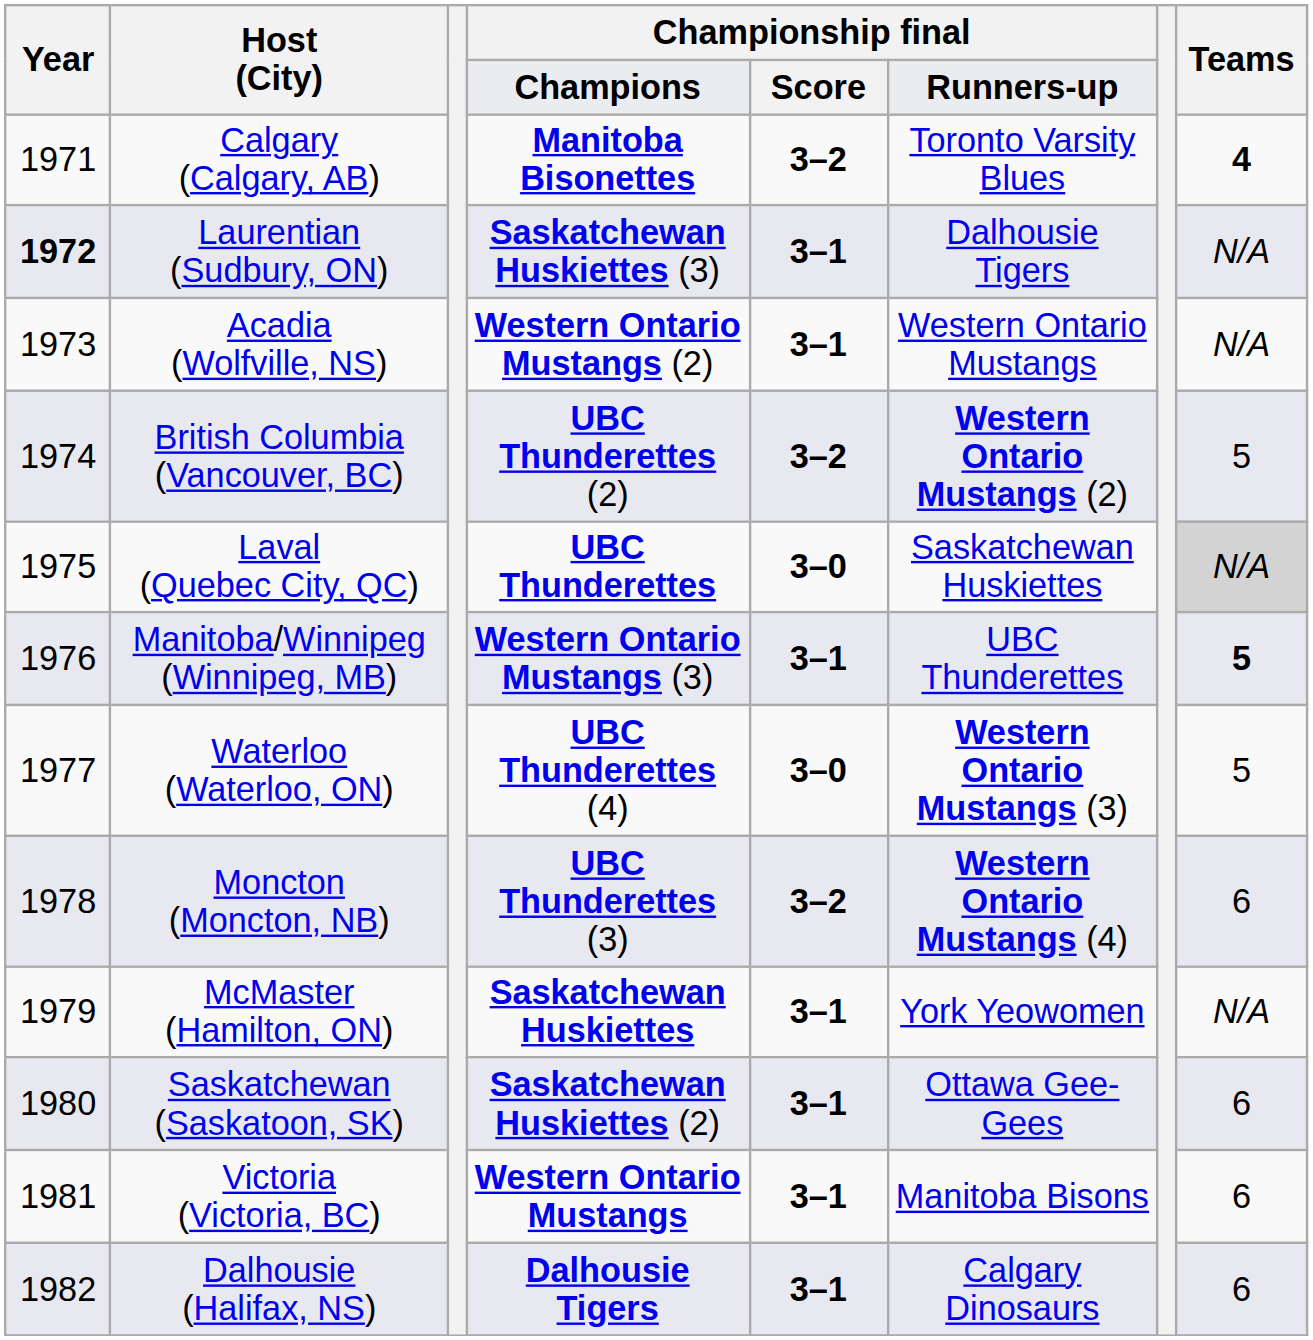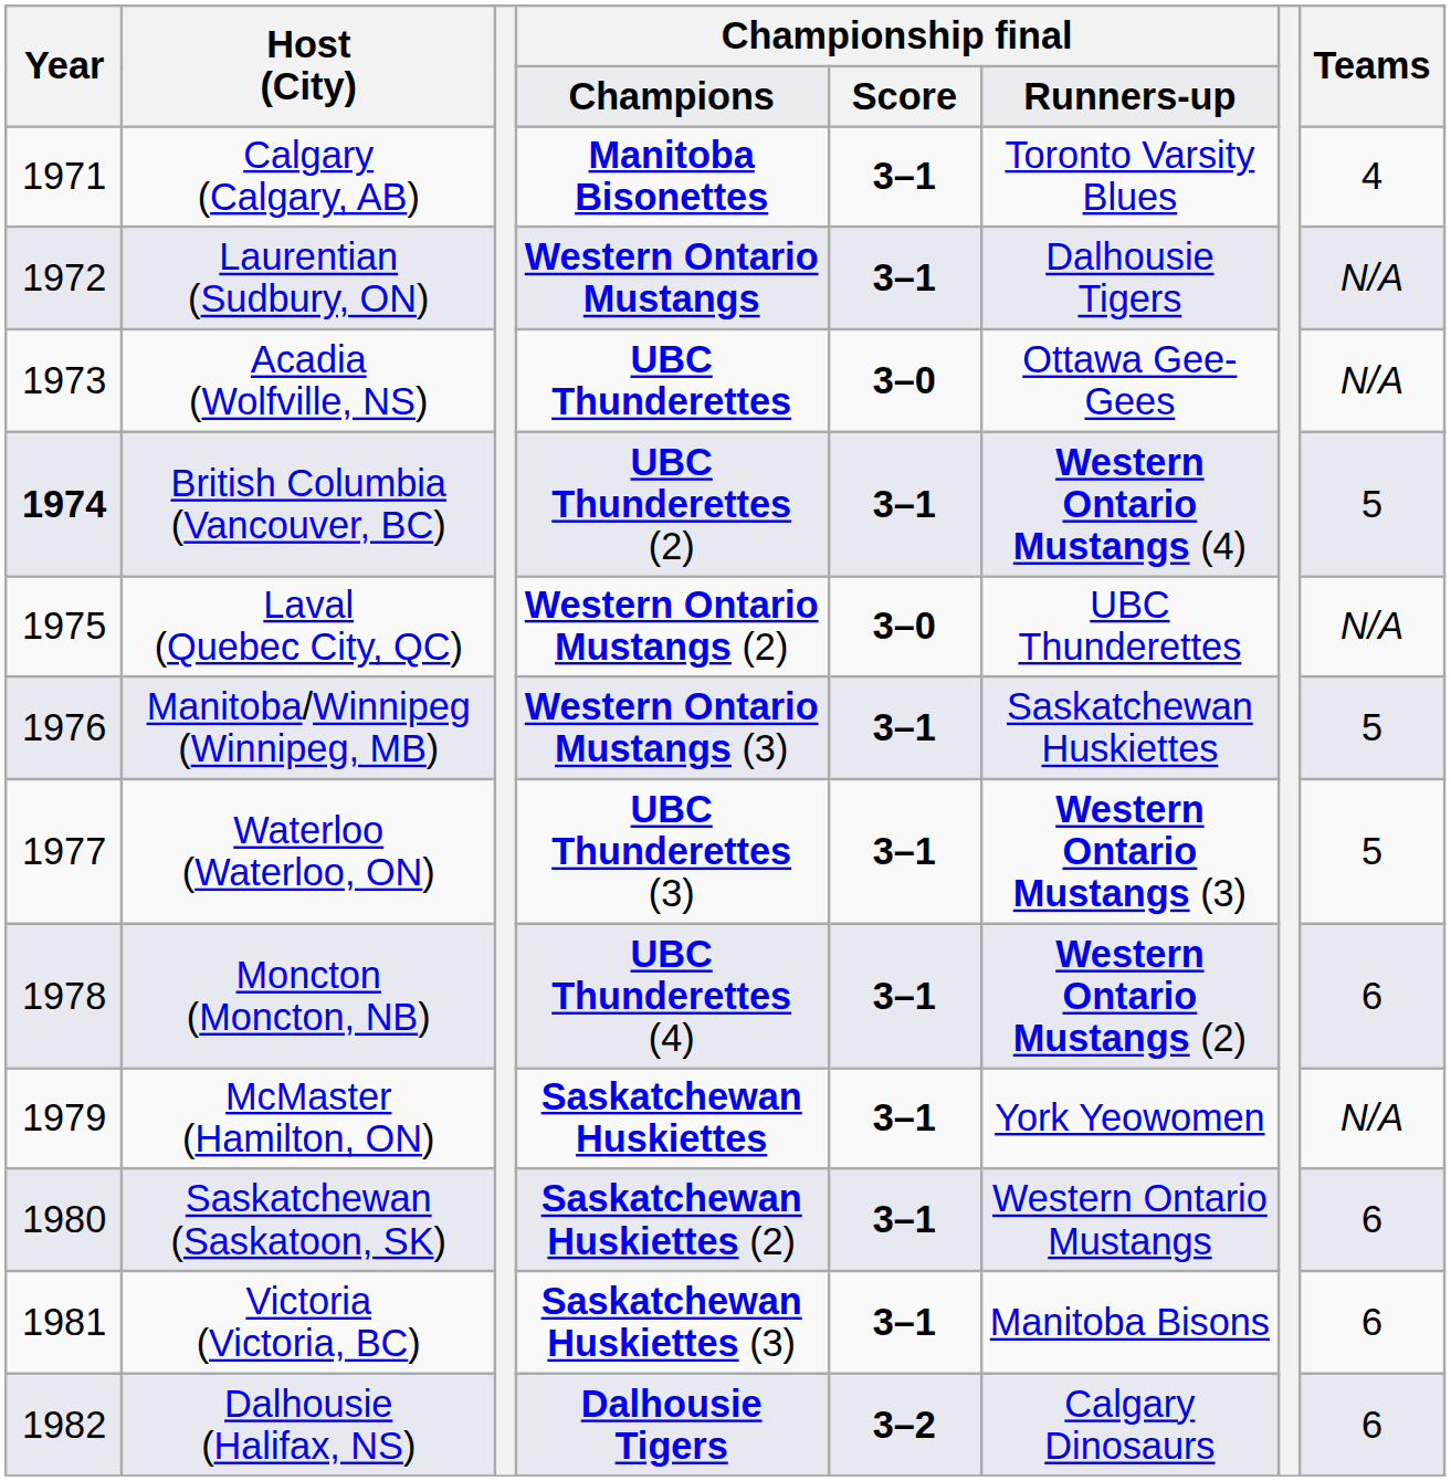Calgary (Calgary, AB) | Championship final / Score: 3–2 -> 3–1
Calgary (Calgary, AB) | Teams: bold -> normal
Laurentian (Sudbury, ON) | Year: bold -> normal
Laurentian (Sudbury, ON) | Championship final / Champions: Saskatchewan Huskiettes (3) -> Western Ontario Mustangs
Acadia (Wolfville, NS) | Championship final / Champions: Western Ontario Mustangs (2) -> UBC Thunderettes
Acadia (Wolfville, NS) | Championship final / Score: 3–1 -> 3–0
Acadia (Wolfville, NS) | Championship final / Runners-up: Western Ontario Mustangs -> Ottawa Gee-Gees
British Columbia (Vancouver, BC) | Year: normal -> bold
British Columbia (Vancouver, BC) | Championship final / Score: 3–2 -> 3–1
British Columbia (Vancouver, BC) | Championship final / Runners-up: Western Ontario Mustangs (2) -> Western Ontario Mustangs (4)
Laval (Quebec City, QC) | Championship final / Champions: UBC Thunderettes -> Western Ontario Mustangs (2)
Laval (Quebec City, QC) | Championship final / Runners-up: Saskatchewan Huskiettes -> UBC Thunderettes
Laval (Quebec City, QC) | Teams: lightgrey background -> no background
Manitoba/Winnipeg (Winnipeg, MB) | Championship final / Runners-up: UBC Thunderettes -> Saskatchewan Huskiettes
Manitoba/Winnipeg (Winnipeg, MB) | Teams: bold -> normal
Waterloo (Waterloo, ON) | Championship final / Champions: UBC Thunderettes (4) -> UBC Thunderettes (3)
Waterloo (Waterloo, ON) | Championship final / Score: 3–0 -> 3–1
Moncton (Moncton, NB) | Championship final / Champions: UBC Thunderettes (3) -> UBC Thunderettes (4)
Moncton (Moncton, NB) | Championship final / Score: 3–2 -> 3–1
Moncton (Moncton, NB) | Championship final / Runners-up: Western Ontario Mustangs (4) -> Western Ontario Mustangs (2)
Saskatchewan (Saskatoon, SK) | Championship final / Runners-up: Ottawa Gee-Gees -> Western Ontario Mustangs
Victoria (Victoria, BC) | Championship final / Champions: Western Ontario Mustangs -> Saskatchewan Huskiettes (3)
Dalhousie (Halifax, NS) | Championship final / Score: 3–1 -> 3–2
